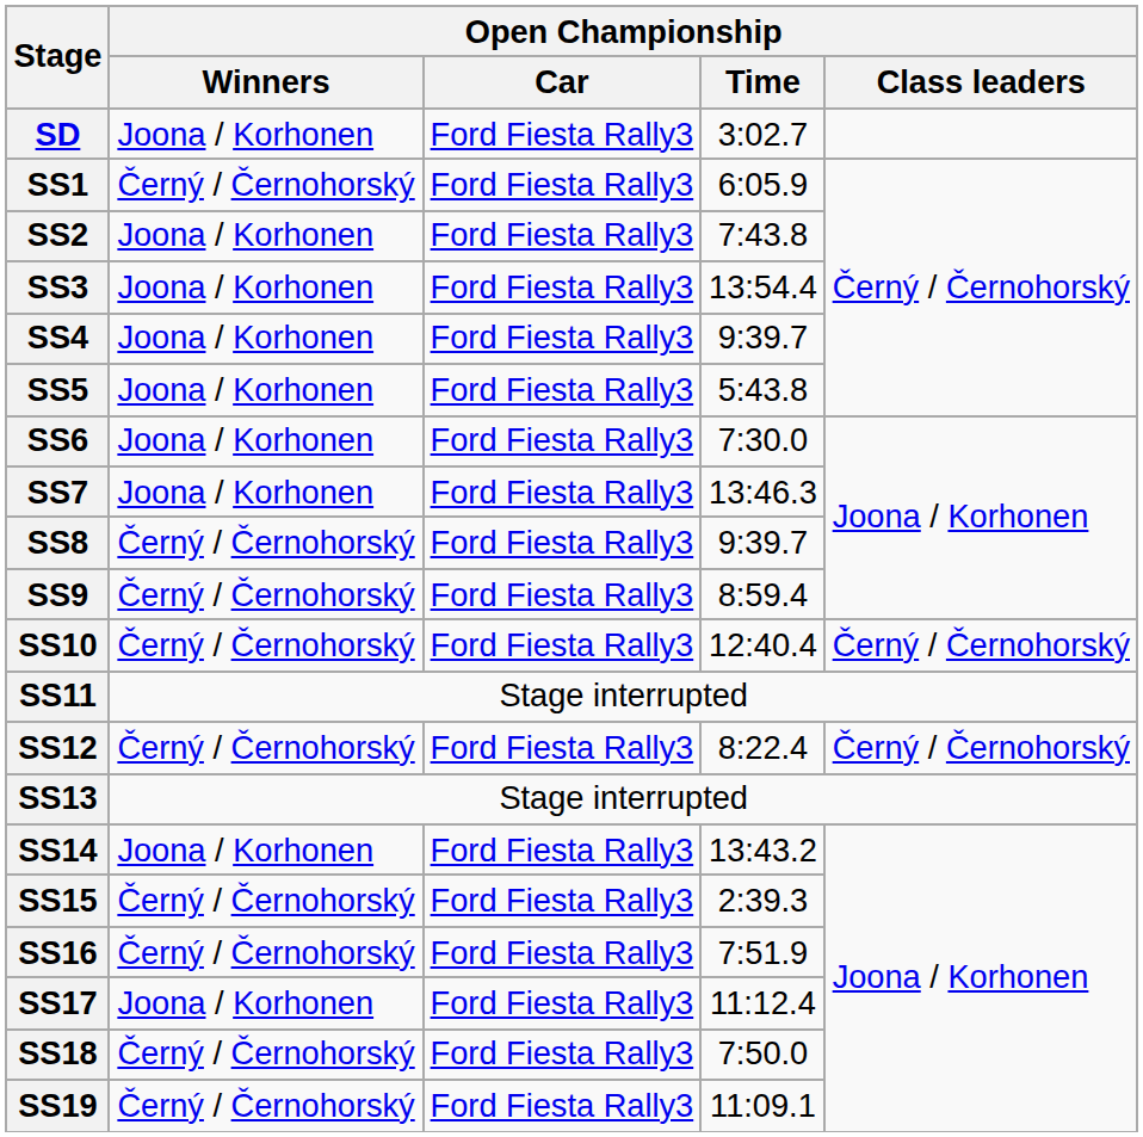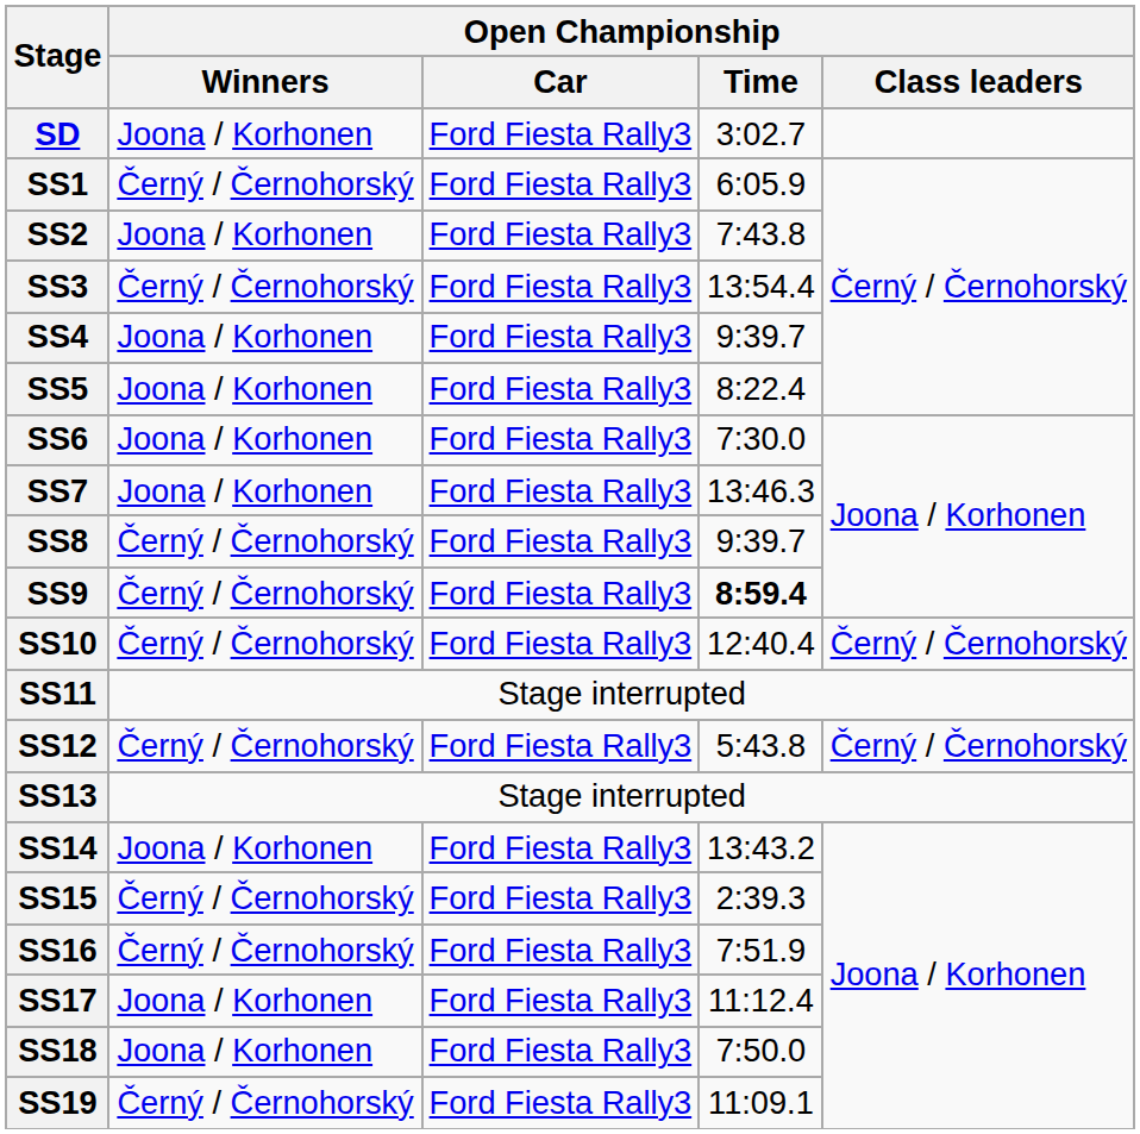SS3 | Open Championship / Winners: Joona / Korhonen -> Černý / Černohorský
SS5 | Open Championship / Time: 5:43.8 -> 8:22.4
SS9 | Open Championship / Time: normal -> bold
SS12 | Open Championship / Time: 8:22.4 -> 5:43.8
SS18 | Open Championship / Winners: Černý / Černohorský -> Joona / Korhonen
